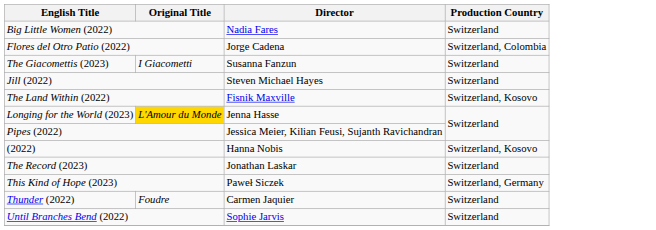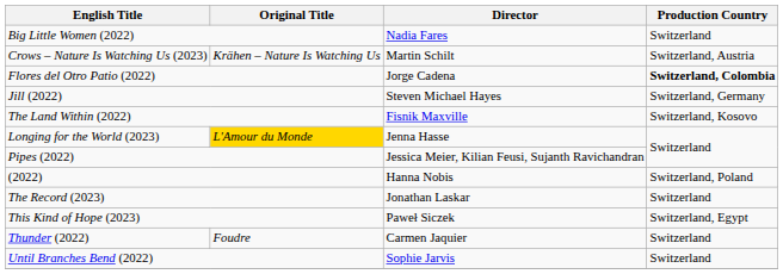+ row: Crows – Nature Is Watching Us (2023) | Krähen – Nature Is Watching Us | Martin Schilt | Switzerland, Austria
Flores del Otro Patio (2022) | Production Country: normal -> bold
- row: The Giacomettis (2023) | I Giacometti | Susanna Fanzun | Switzerland
Jill (2022) | Production Country: Switzerland -> Switzerland, Germany
(2022) | Production Country: Switzerland, Kosovo -> Switzerland, Poland
This Kind of Hope (2023) | Production Country: Switzerland, Germany -> Switzerland, Egypt
